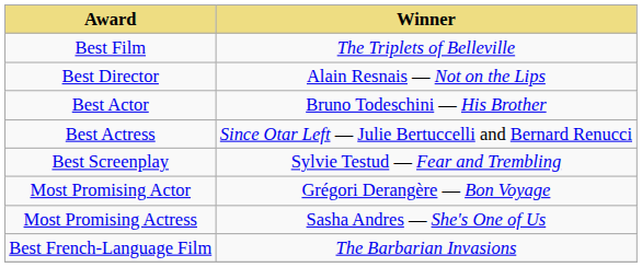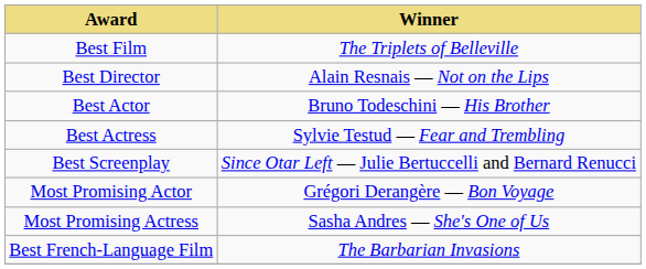Best Actress | Winner: Since Otar Left — Julie Bertuccelli and Bernard Renucci -> Sylvie Testud — Fear and Trembling
Best Screenplay | Winner: Sylvie Testud — Fear and Trembling -> Since Otar Left — Julie Bertuccelli and Bernard Renucci
